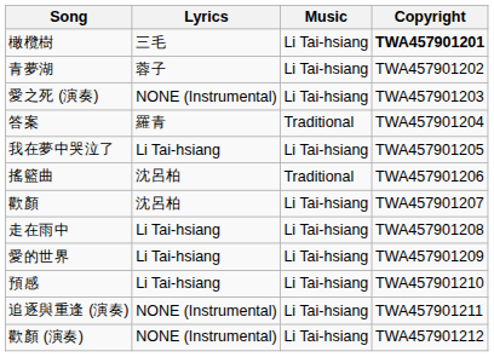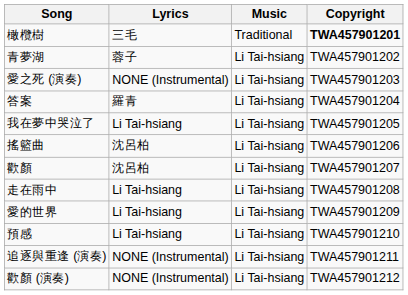橄欖樹 | Music: Li Tai-hsiang -> Traditional
答案 | Music: Traditional -> Li Tai-hsiang
搖籃曲 | Music: Traditional -> Li Tai-hsiang
